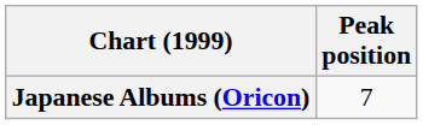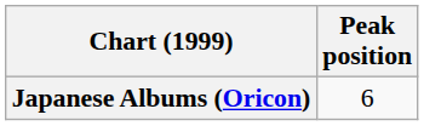Japanese Albums (Oricon) | Peak position: 7 -> 6
